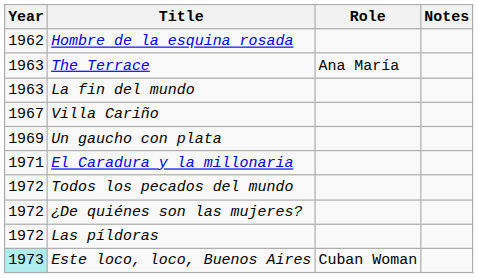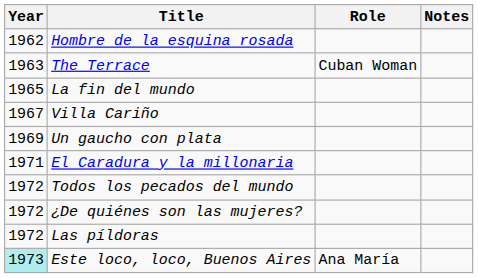The Terrace | Role: Ana María -> Cuban Woman
La fin del mundo | Year: 1963 -> 1965
Este loco, loco, Buenos Aires | Role: Cuban Woman -> Ana María
